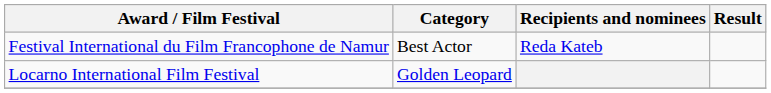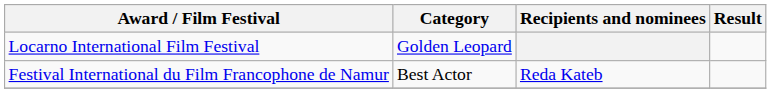rows swapped: Locarno International Film Festival <-> Festival International du Film Francophone de Namur
